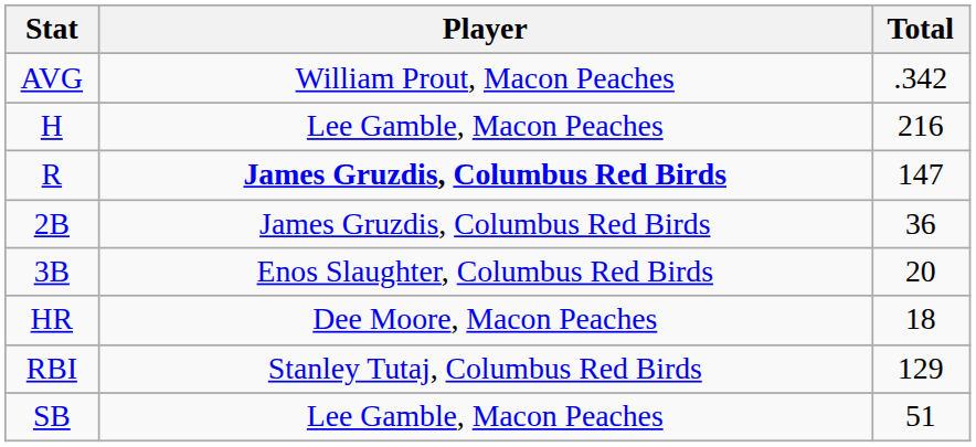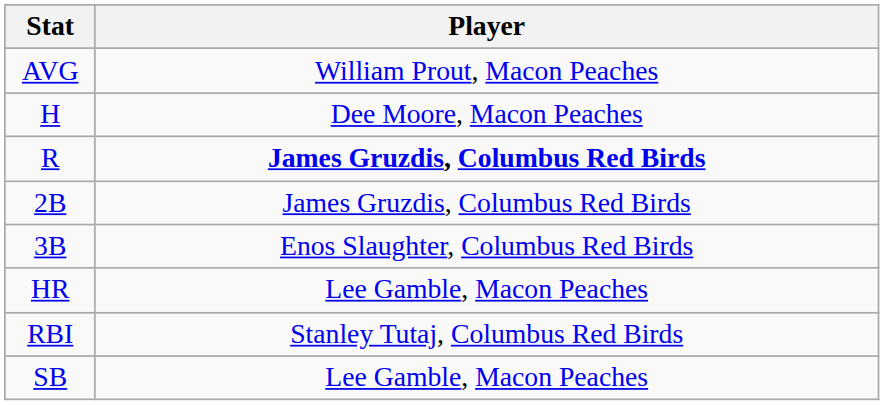- column: Total | .342 | 216 | 147 | 36 | 20 | 18 | 129 | 51
H | Player: Lee Gamble, Macon Peaches -> Dee Moore, Macon Peaches
HR | Player: Dee Moore, Macon Peaches -> Lee Gamble, Macon Peaches
